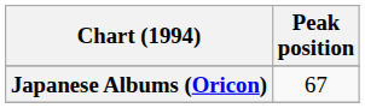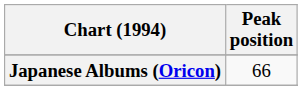Japanese Albums (Oricon) | Peak position: 67 -> 66
